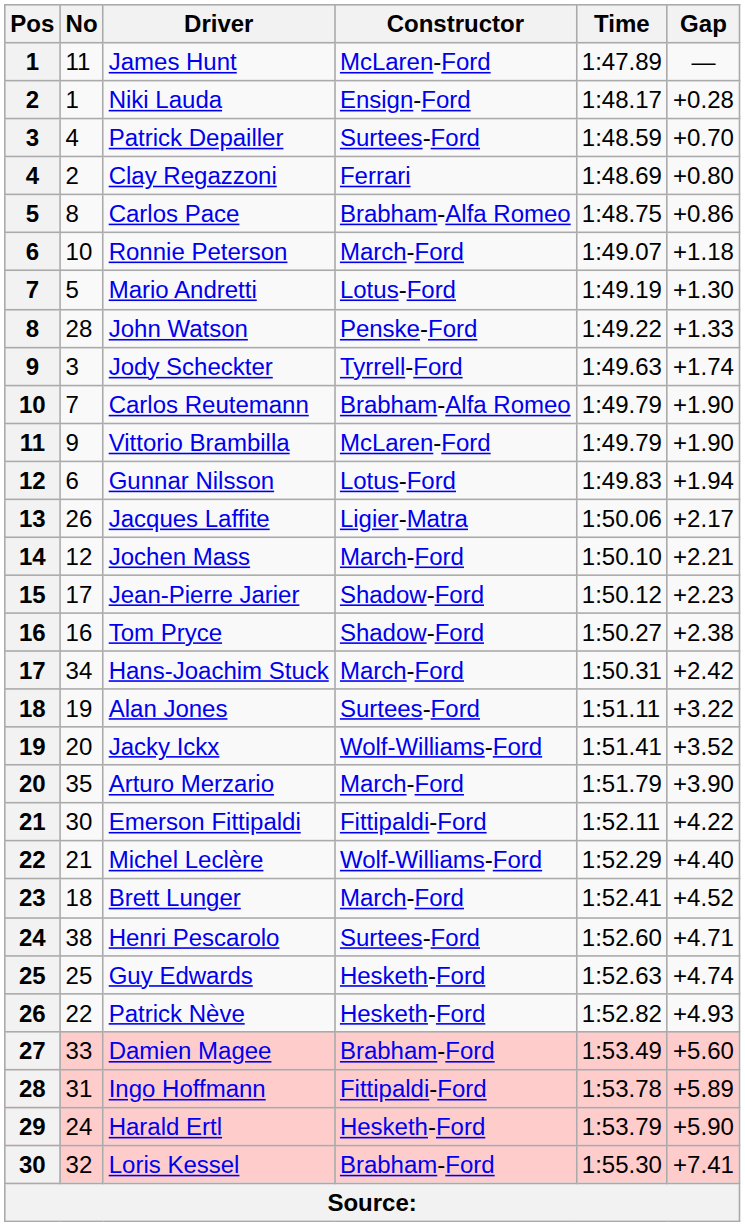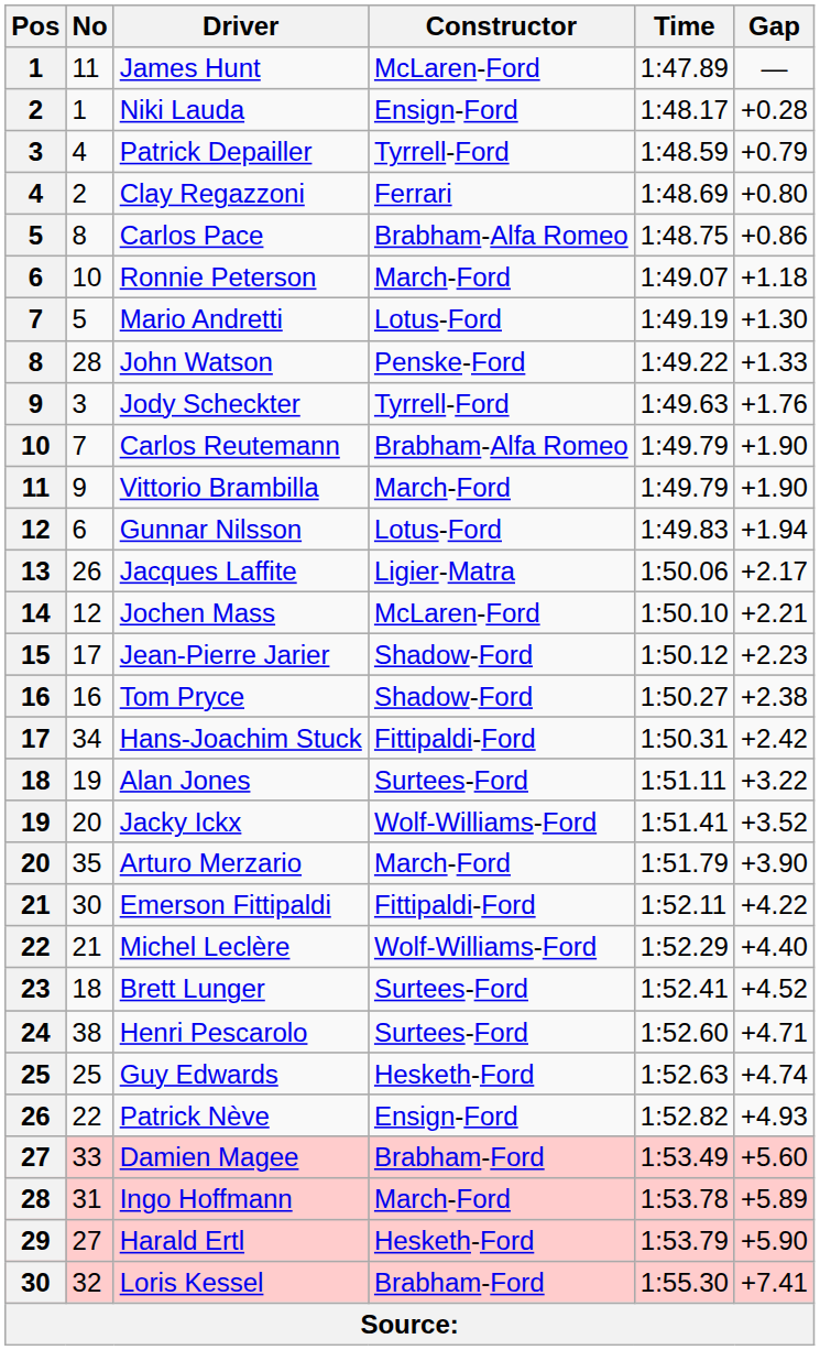Patrick Depailler | Constructor: Surtees-Ford -> Tyrrell-Ford
Patrick Depailler | Gap: +0.70 -> +0.79
Jody Scheckter | Gap: +1.74 -> +1.76
Vittorio Brambilla | Constructor: McLaren-Ford -> March-Ford
Jochen Mass | Constructor: March-Ford -> McLaren-Ford
Hans-Joachim Stuck | Constructor: March-Ford -> Fittipaldi-Ford
Brett Lunger | Constructor: March-Ford -> Surtees-Ford
Patrick Nève | Constructor: Hesketh-Ford -> Ensign-Ford
Ingo Hoffmann | Constructor: Fittipaldi-Ford -> March-Ford
Harald Ertl | No: 24 -> 27
